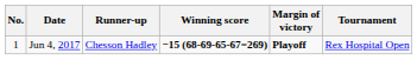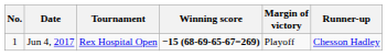columns swapped: Tournament <-> Runner-up
Jun 4, 2017 | Margin of victory: bold -> normal
